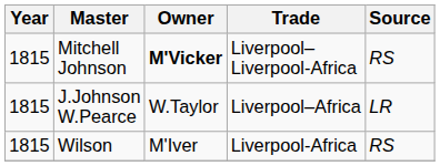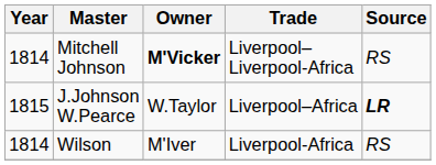Mitchell Johnson | Year: 1815 -> 1814
J.Johnson W.Pearce | Source: normal -> bold
Wilson | Year: 1815 -> 1814
